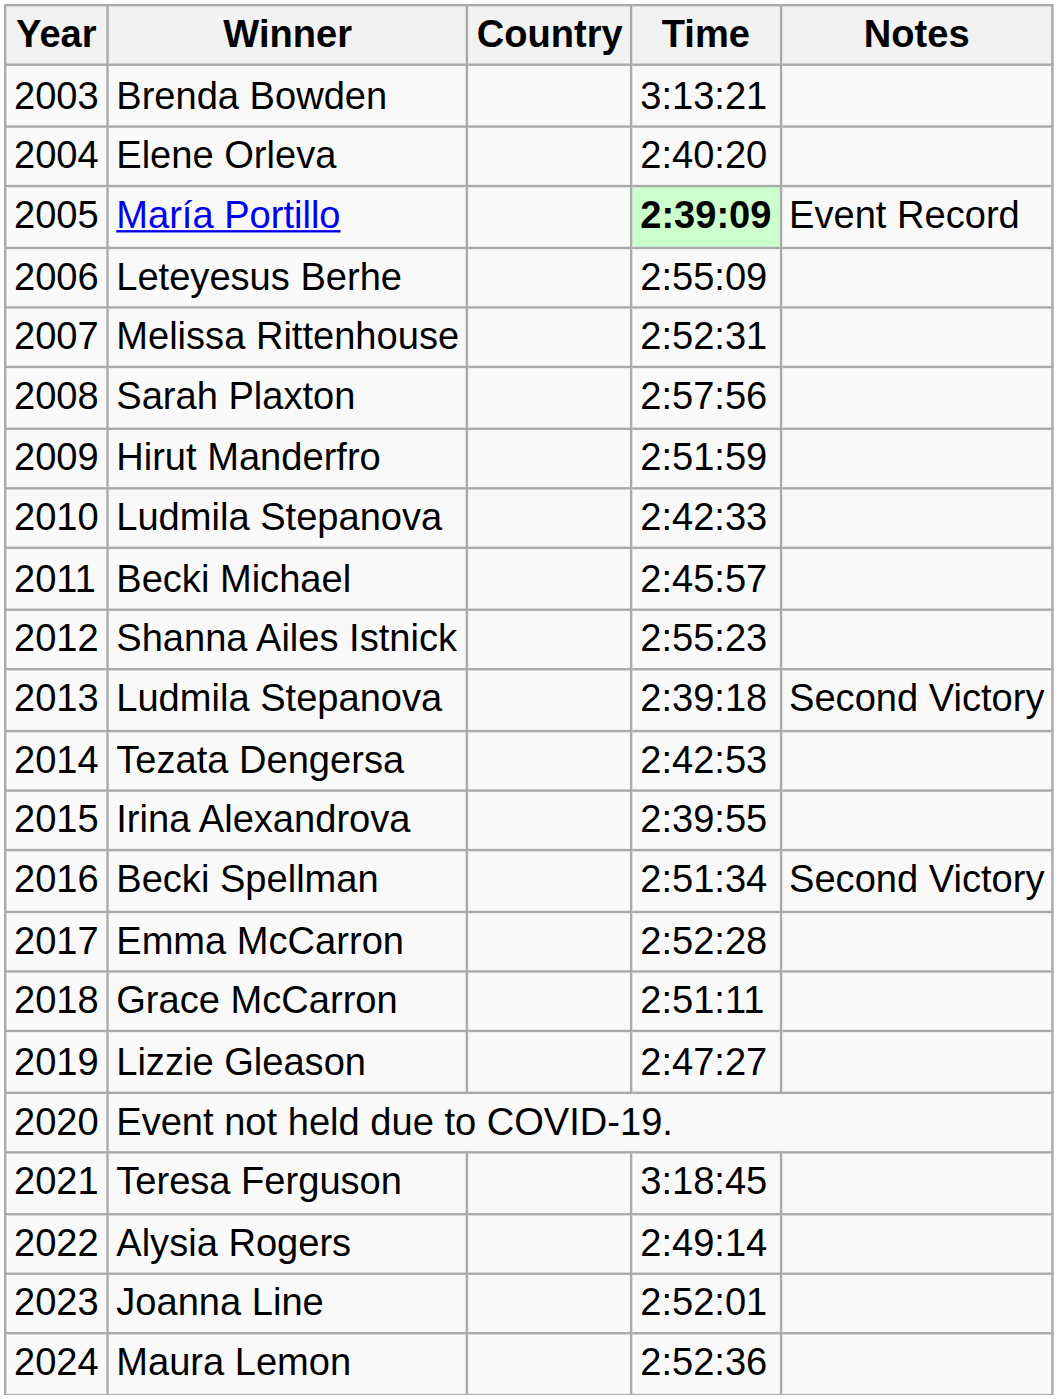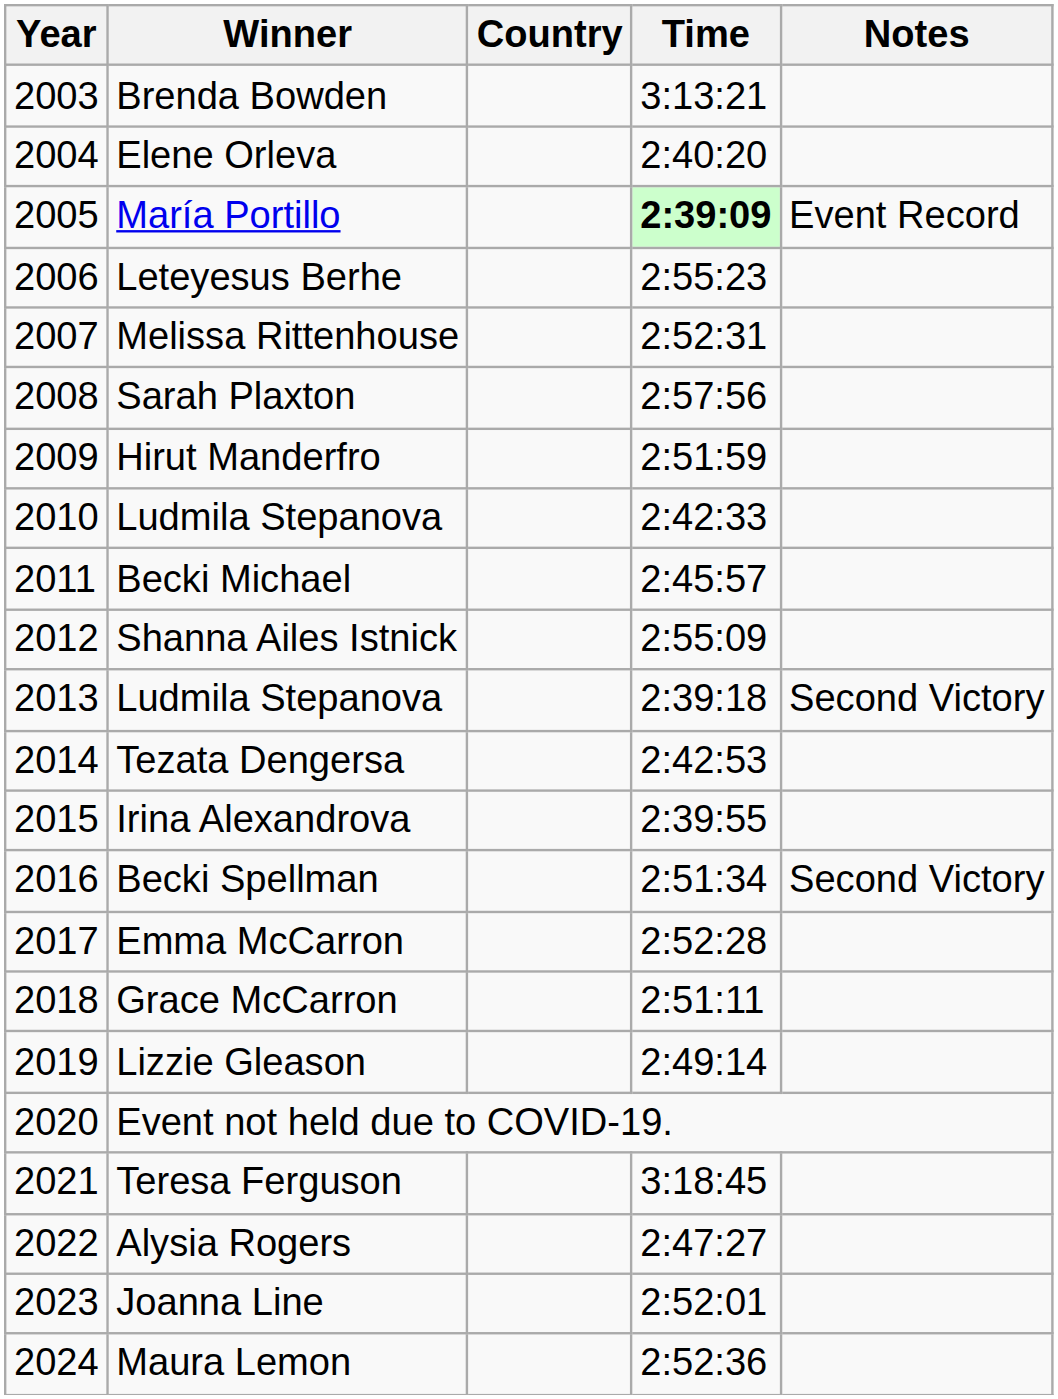Leteyesus Berhe | Time: 2:55:09 -> 2:55:23
Shanna Ailes Istnick | Time: 2:55:23 -> 2:55:09
Lizzie Gleason | Time: 2:47:27 -> 2:49:14
Alysia Rogers | Time: 2:49:14 -> 2:47:27
